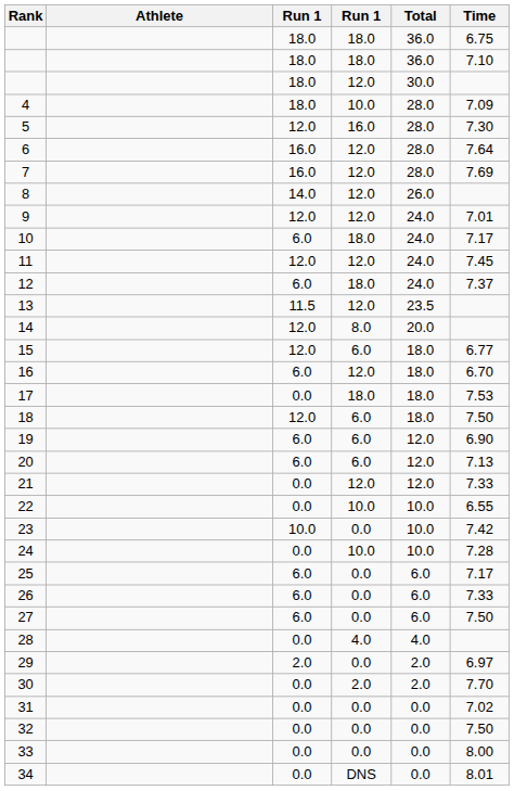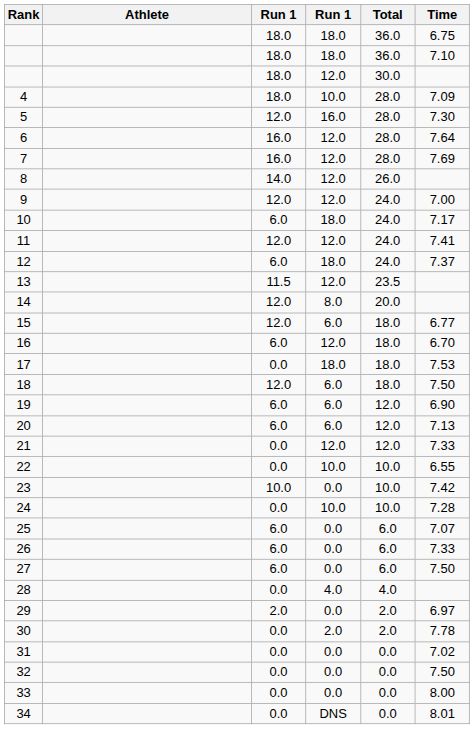9 | Time: 7.01 -> 7.00
11 | Time: 7.45 -> 7.41
25 | Time: 7.17 -> 7.07
30 | Time: 7.70 -> 7.78
